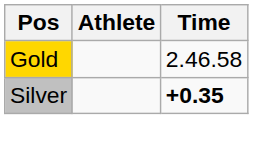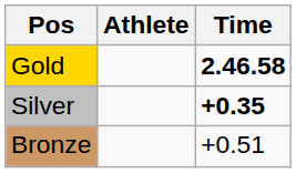Gold | Time: normal -> bold
+ row: Bronze | +0.51
